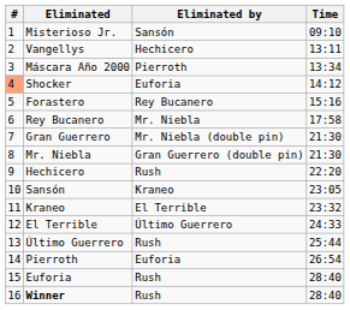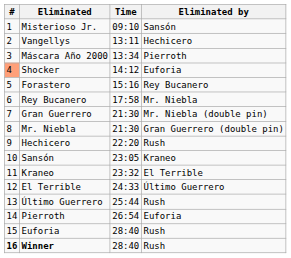columns swapped: Eliminated by <-> Time
Winner | #: normal -> bold
